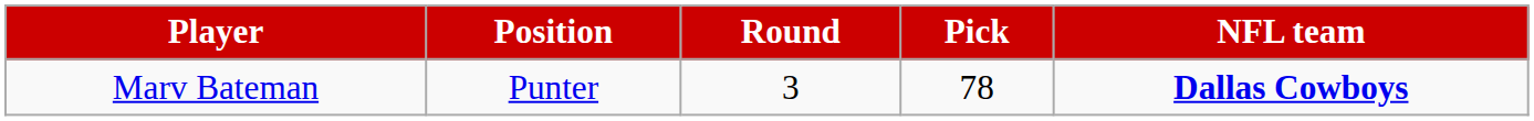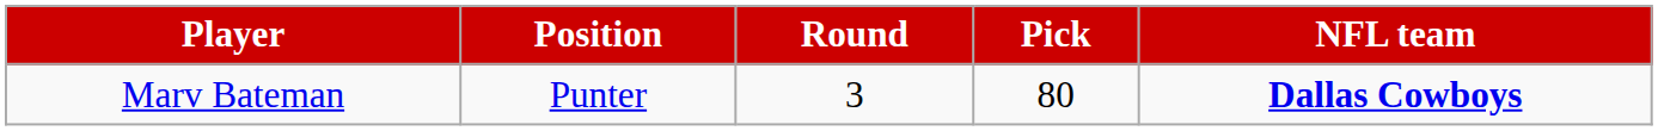Marv Bateman | Pick: 78 -> 80
